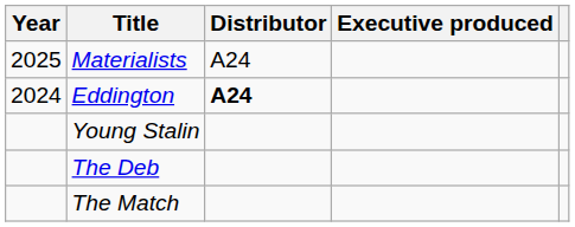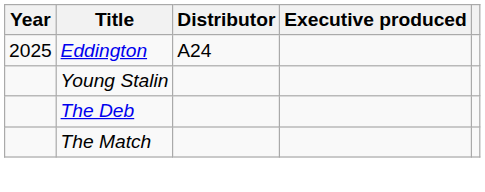- row: 2025 | Materialists | A24
Eddington | Year: 2024 -> 2025
Eddington | Distributor: bold -> normal
